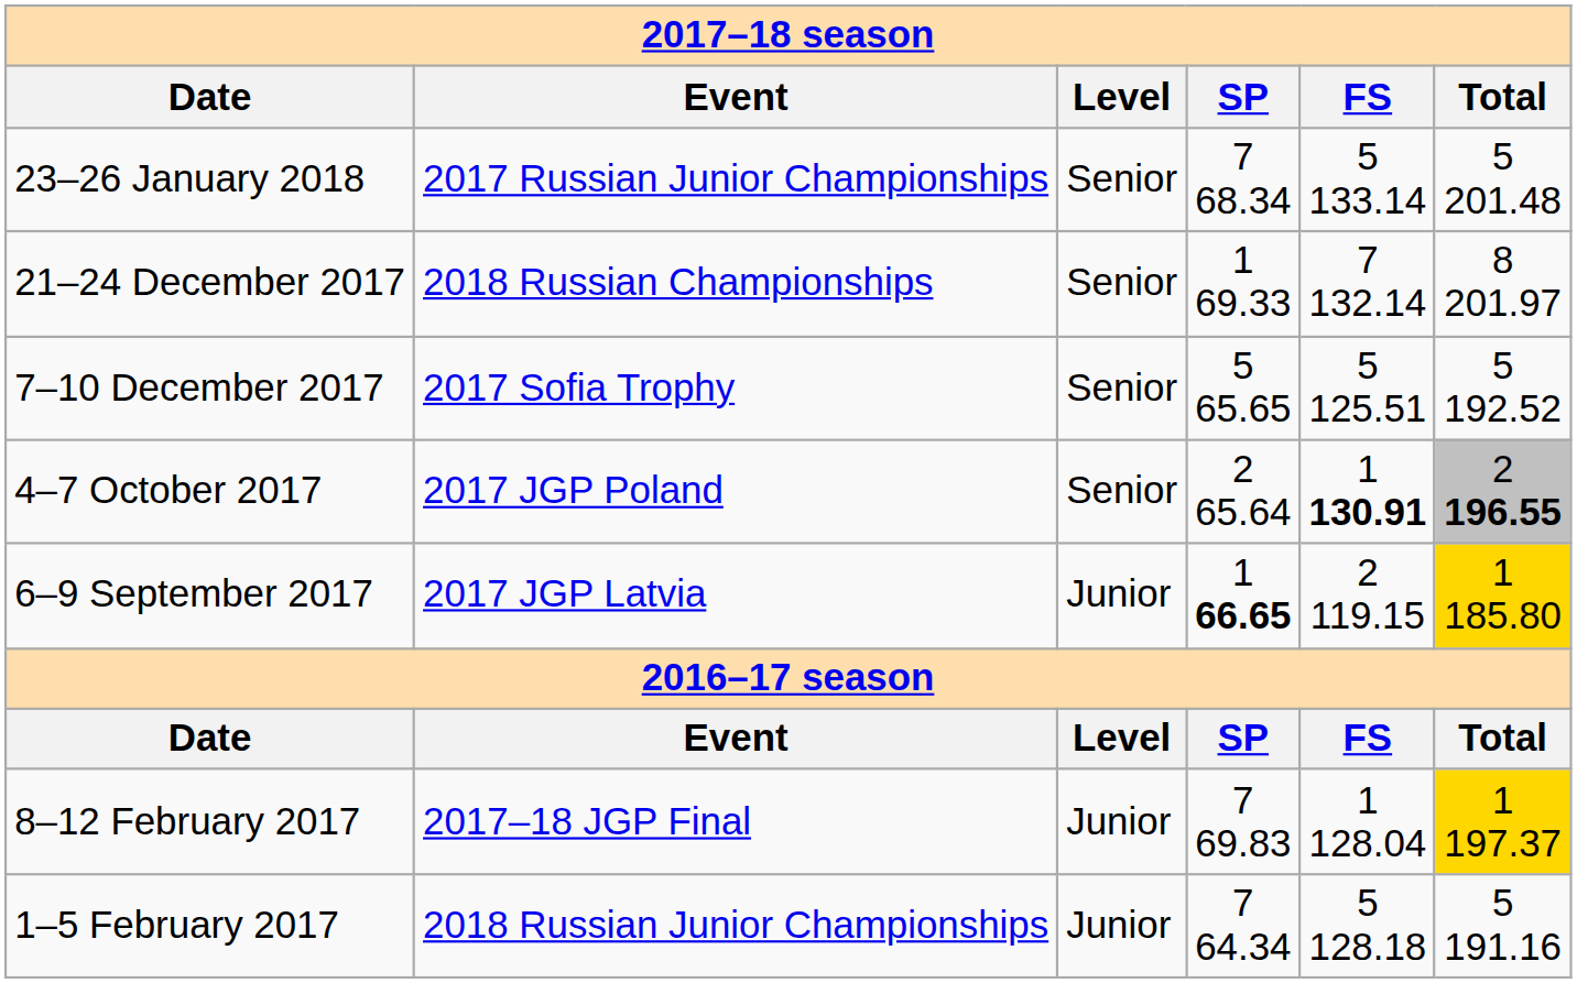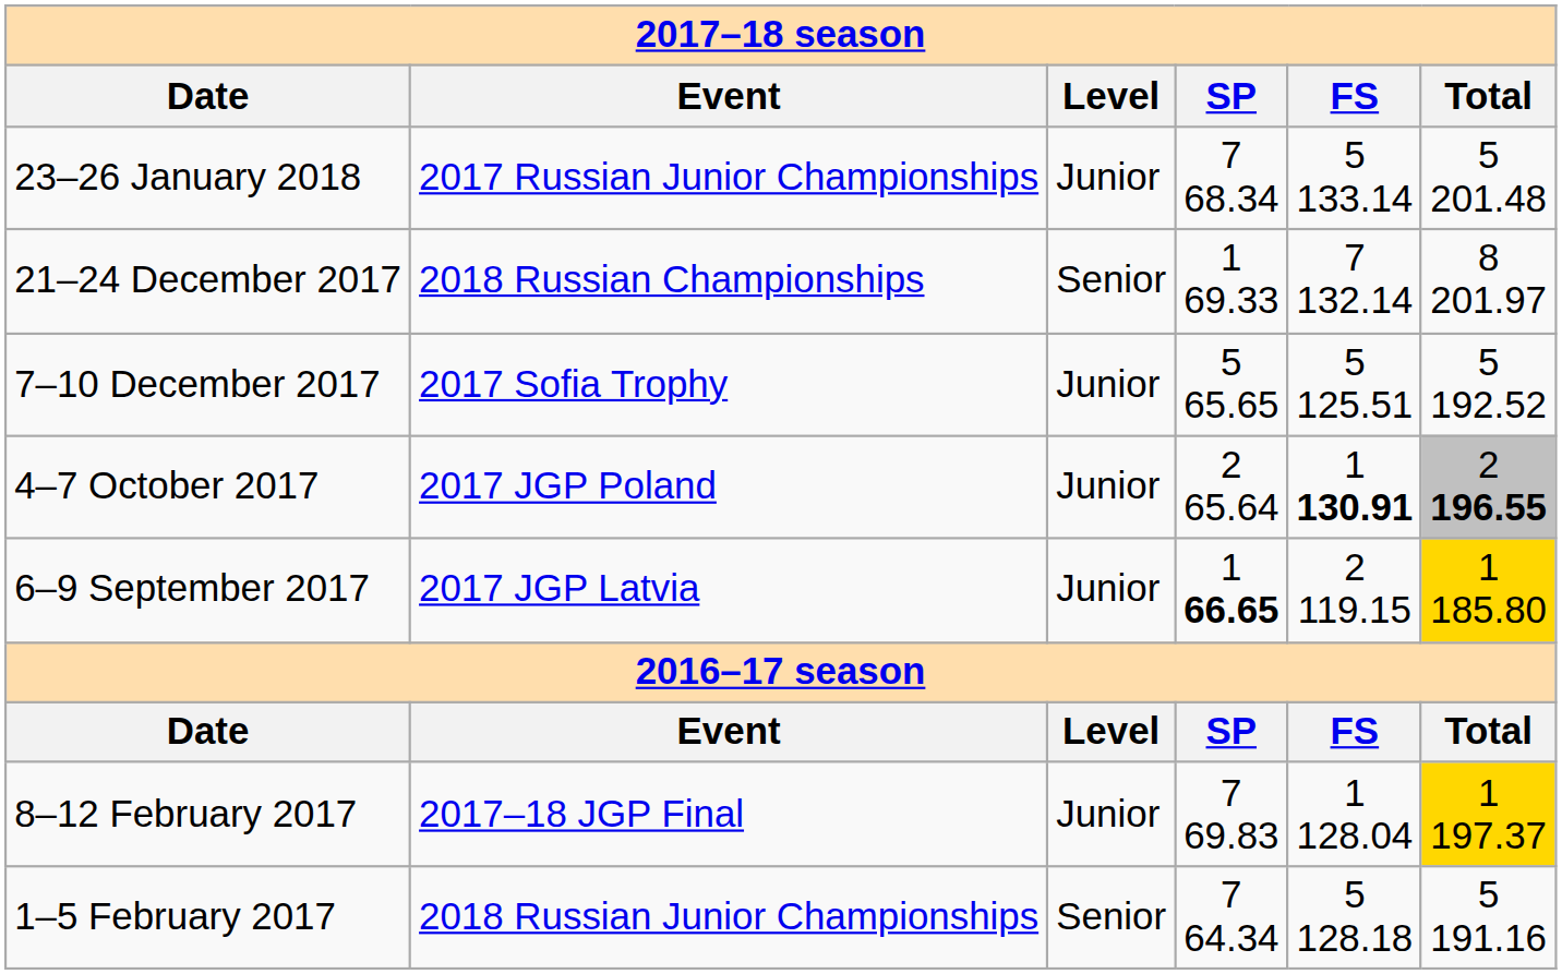23–26 January 2018 | column 3: Senior -> Junior
7–10 December 2017 | column 3: Senior -> Junior
4–7 October 2017 | column 3: Senior -> Junior
1–5 February 2017 | column 3: Junior -> Senior
